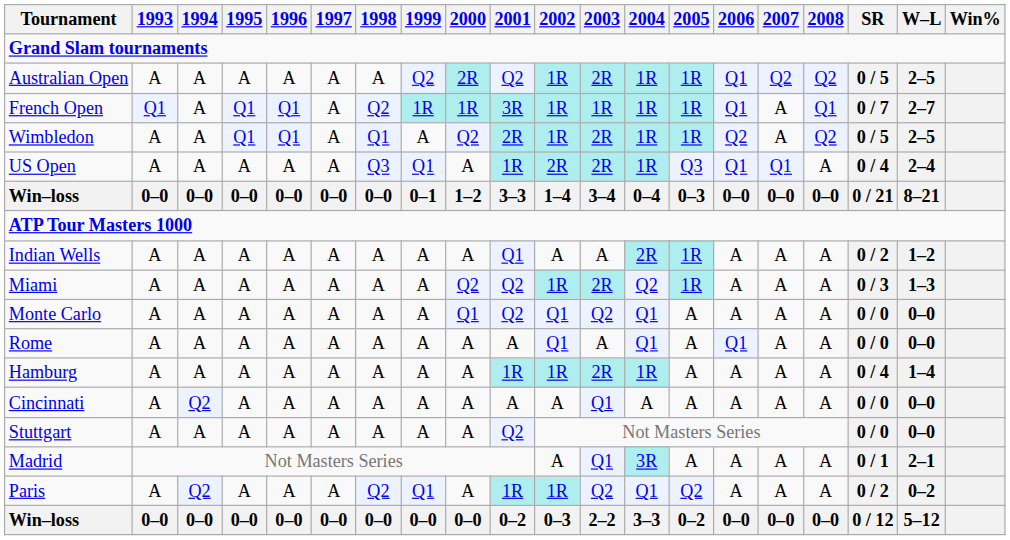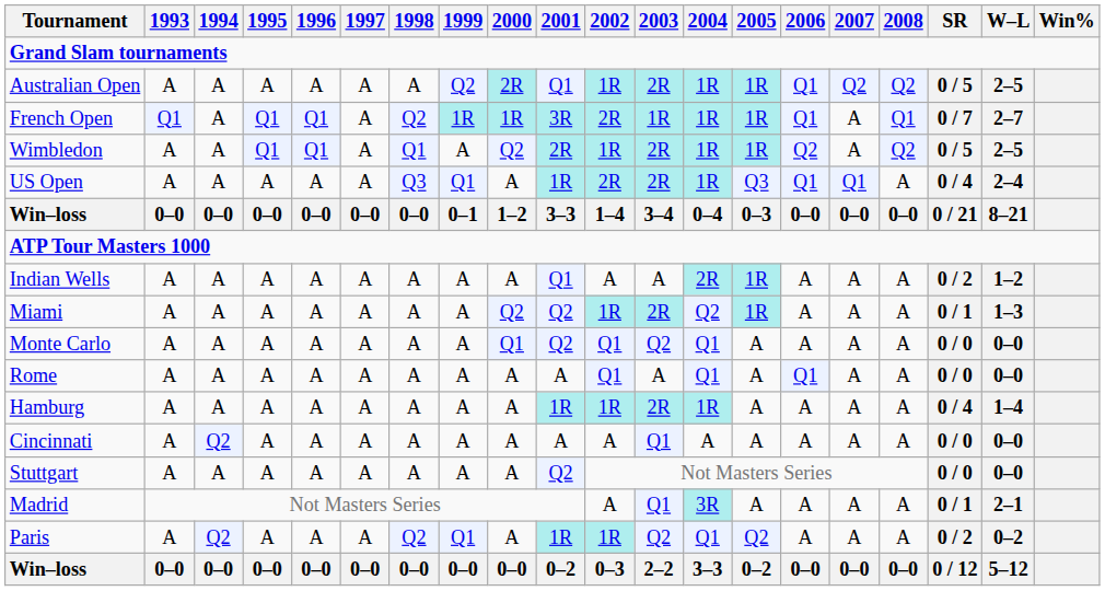Australian Open | 2001: Q2 -> Q1
French Open | 2002: 1R -> 2R
Miami | SR: 0 / 3 -> 0 / 1
